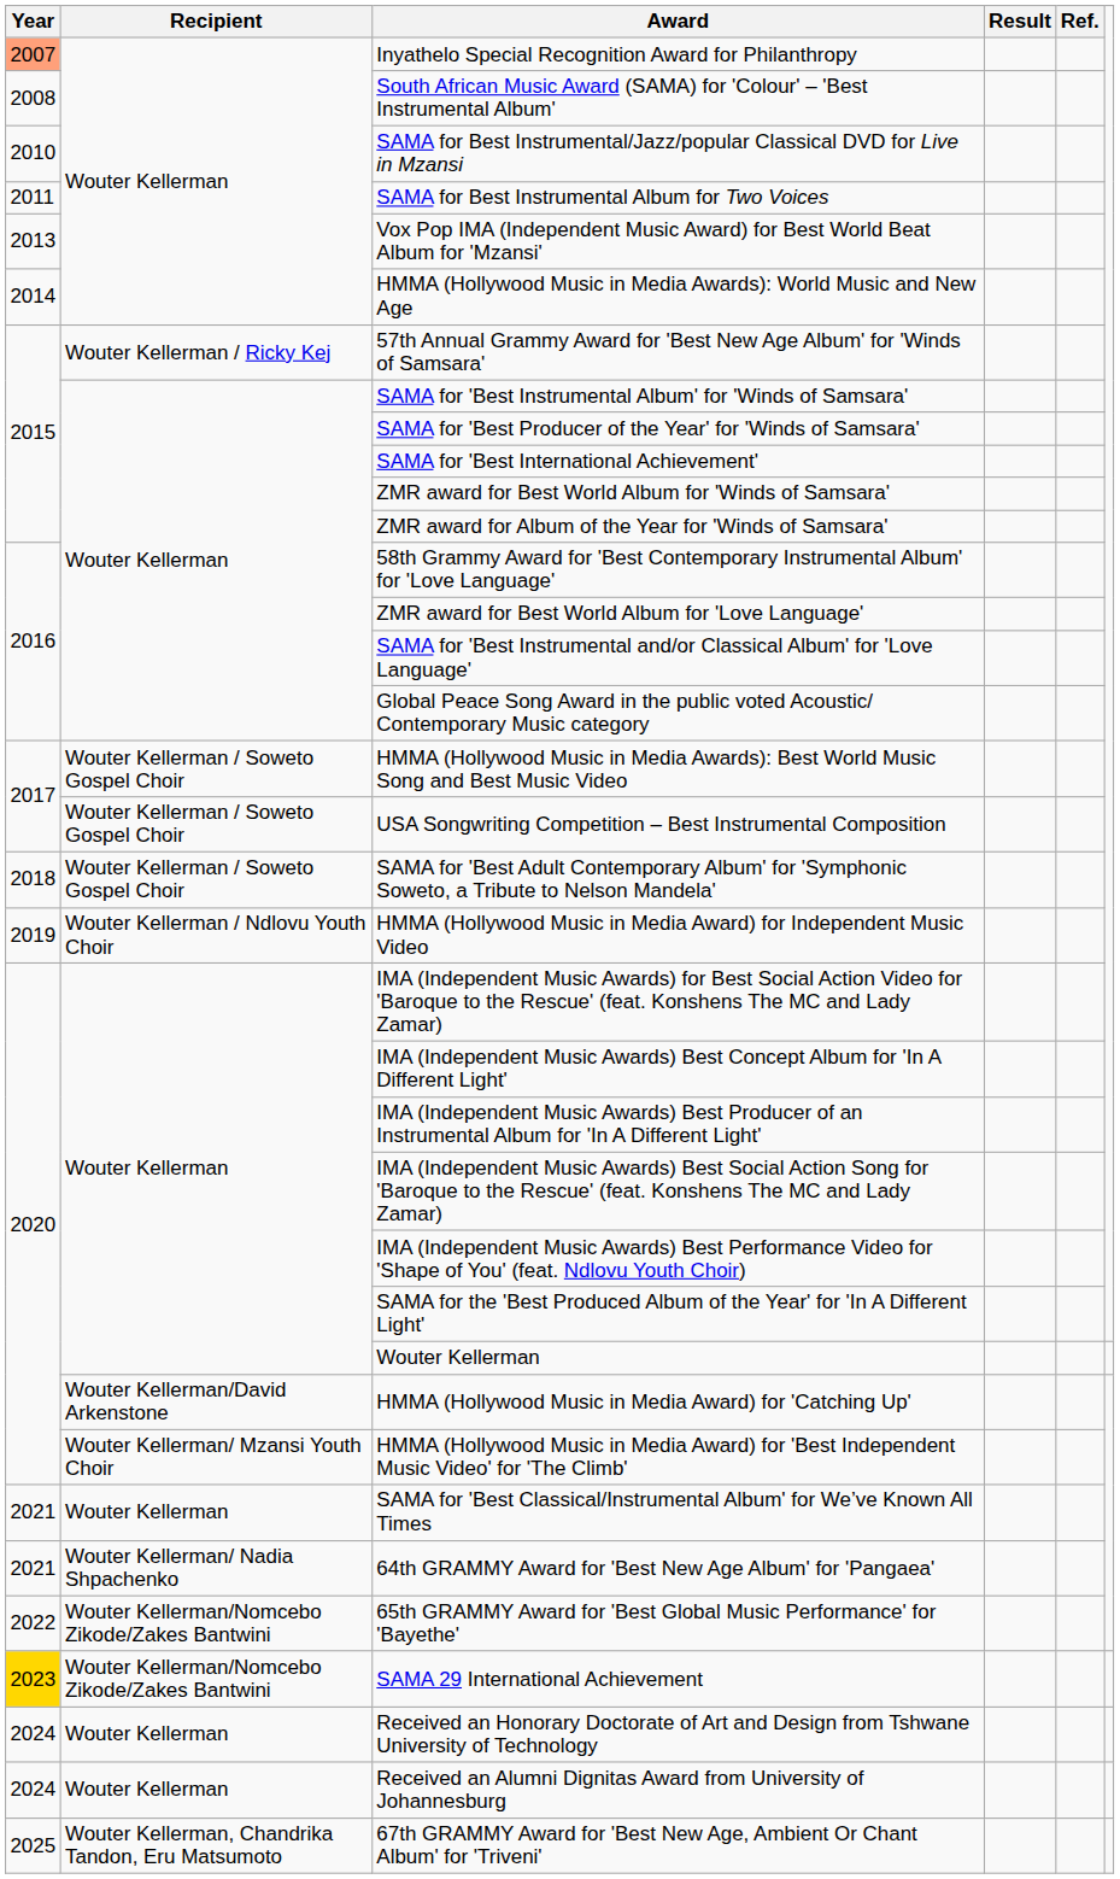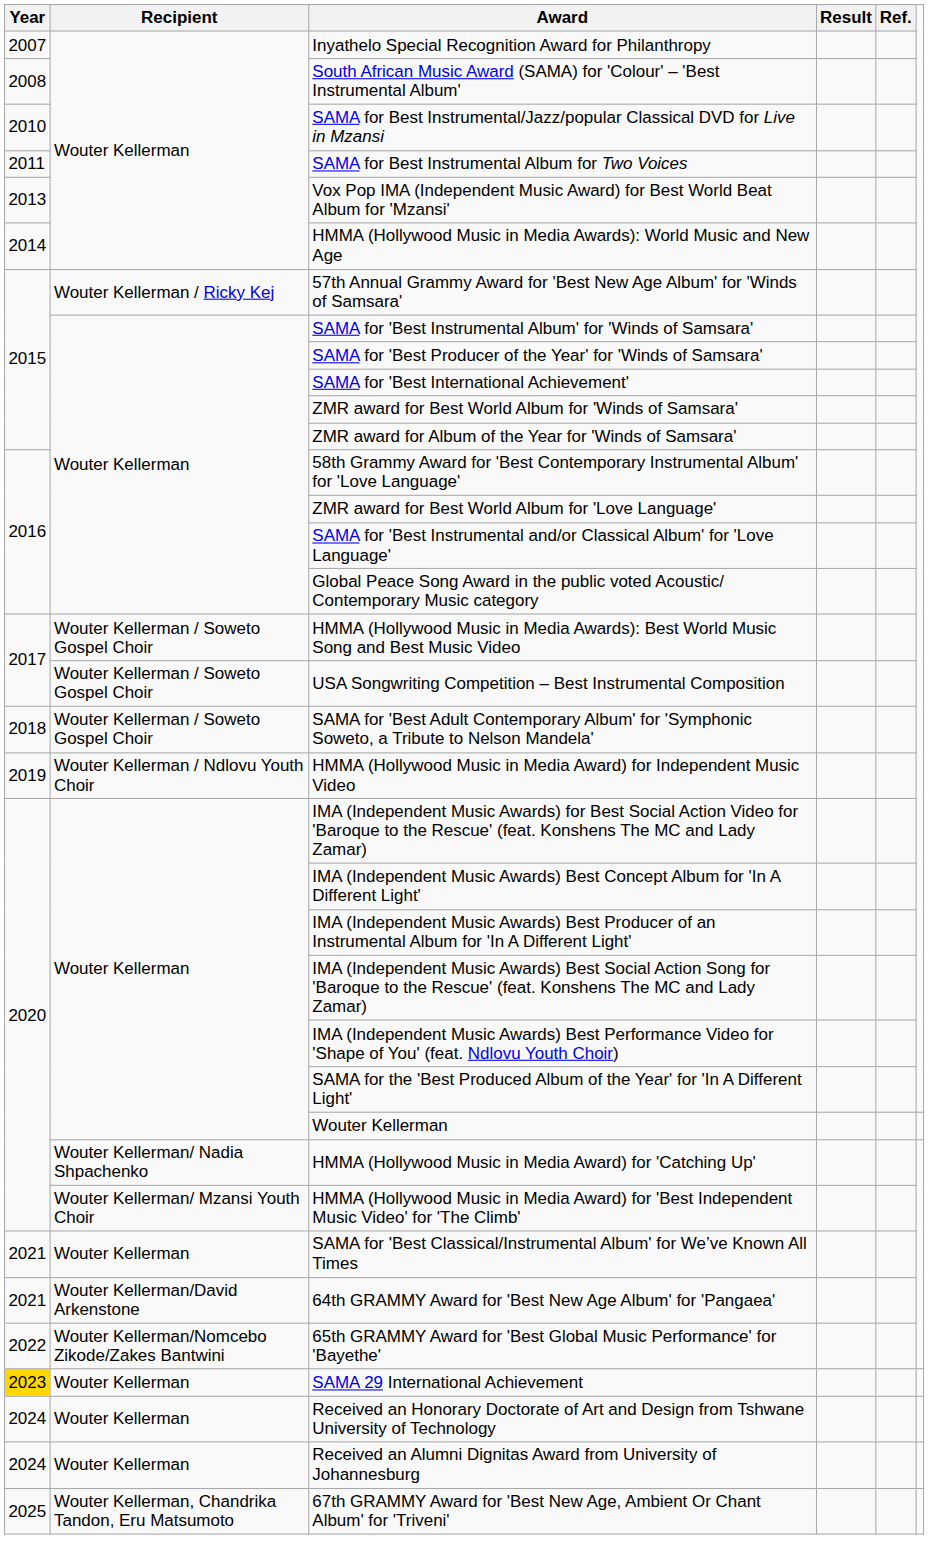Inyathelo Special Recognition Award for Philanthropy | Year: lightsalmon background -> no background
HMMA (Hollywood Music in Media Award) for 'Catching Up' | Recipient: Wouter Kellerman/David Arkenstone -> Wouter Kellerman/ Nadia Shpachenko
64th GRAMMY Award for 'Best New Age Album' for 'Pangaea' | Recipient: Wouter Kellerman/ Nadia Shpachenko -> Wouter Kellerman/David Arkenstone
SAMA 29 International Achievement | Recipient: Wouter Kellerman/Nomcebo Zikode/Zakes Bantwini -> Wouter Kellerman
